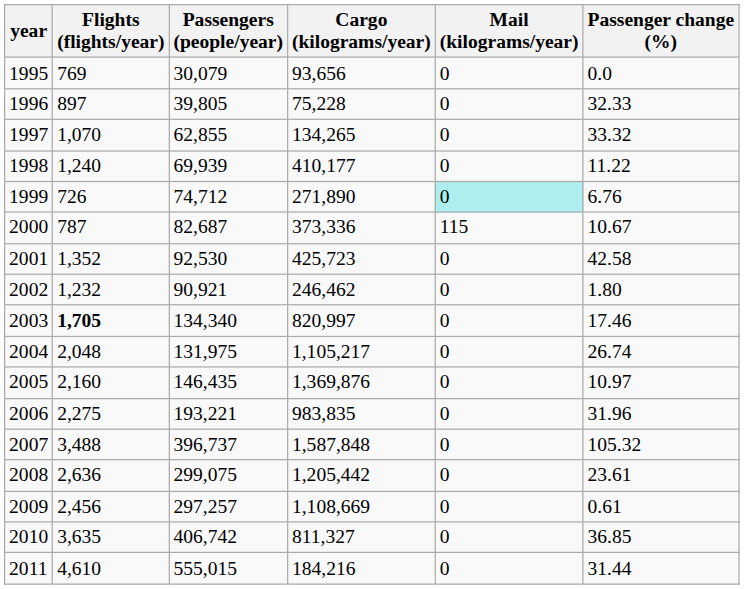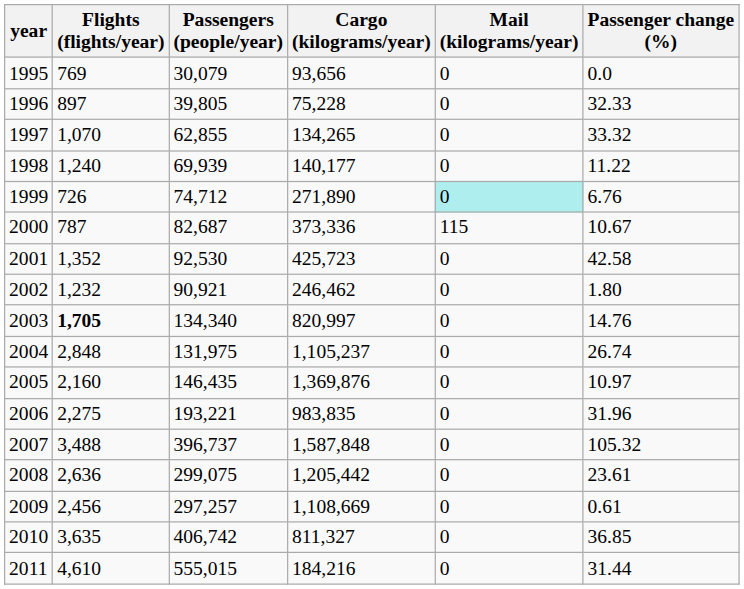1998 | Cargo (kilograms/year): 410,177 -> 140,177
2003 | Passenger change (%): 17.46 -> 14.76
2004 | Flights (flights/year): 2,048 -> 2,848
2004 | Cargo (kilograms/year): 1,105,217 -> 1,105,237
